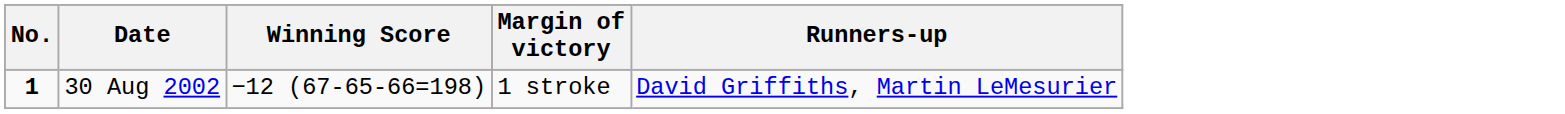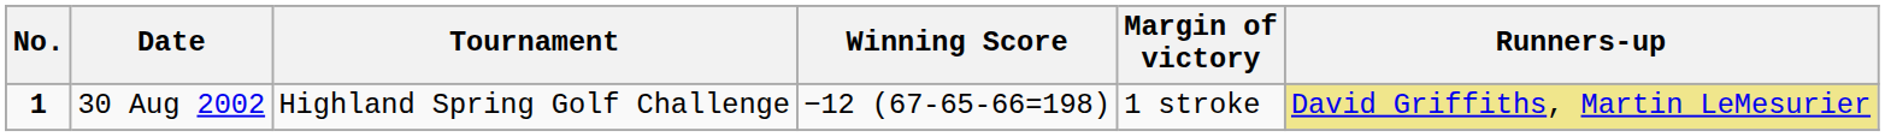+ column: Tournament | Highland Spring Golf Challenge
30 Aug 2002 | Runners-up: no background -> khaki background
